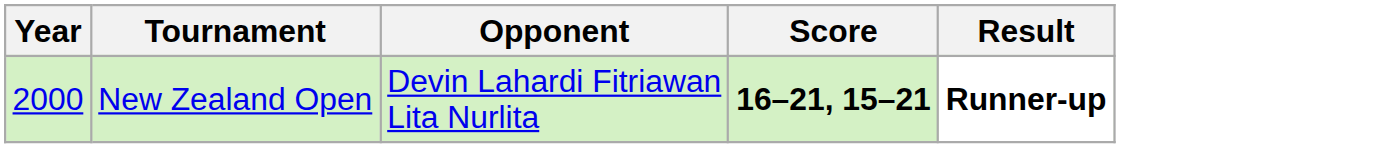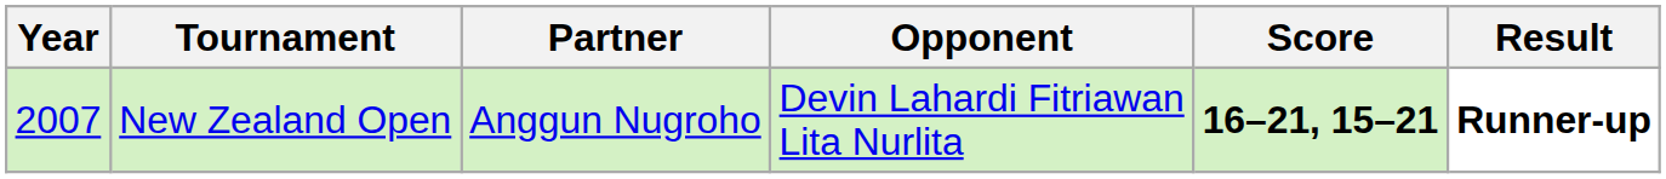+ column: Partner | Anggun Nugroho
New Zealand Open | Year: 2000 -> 2007
